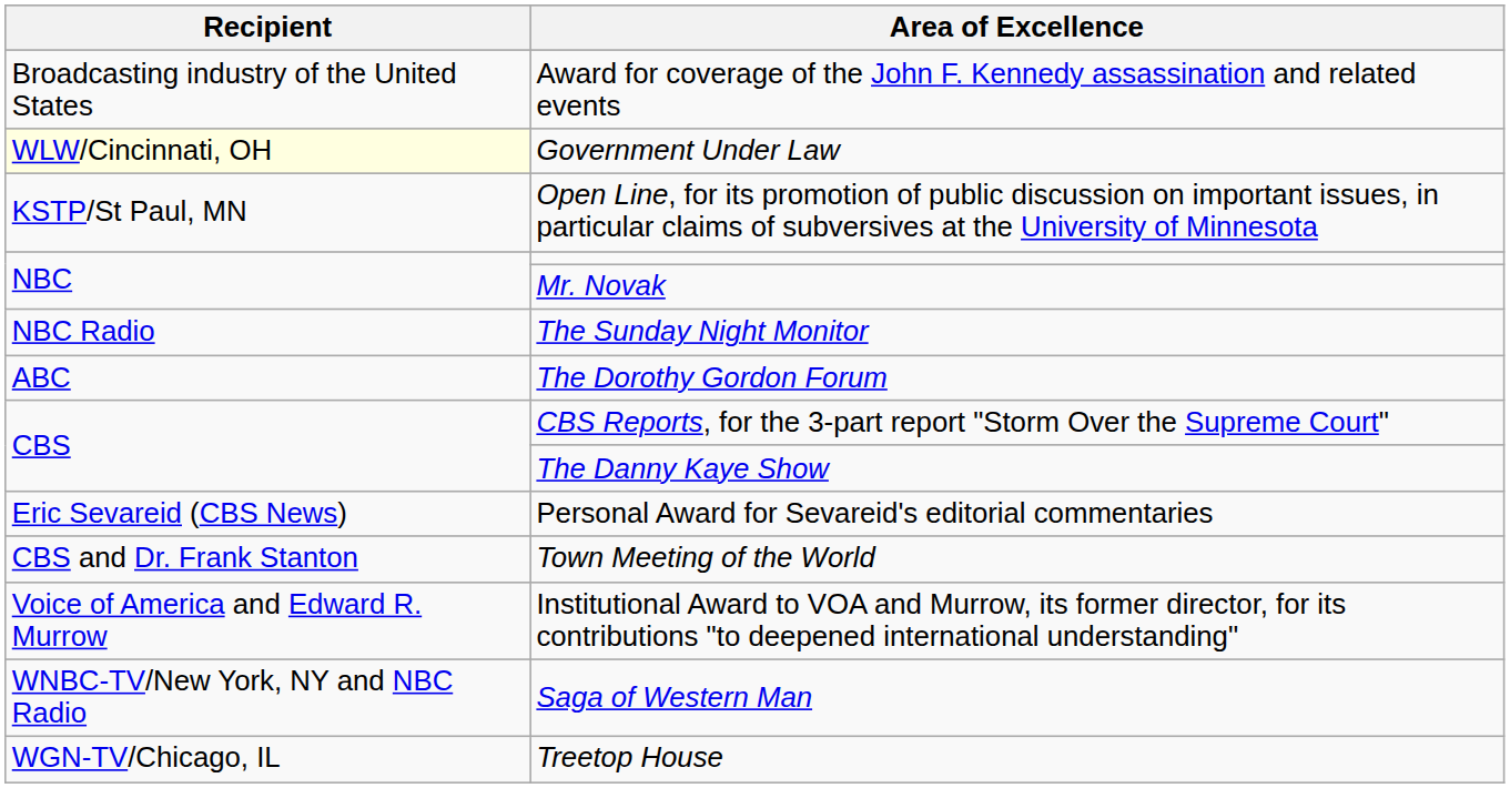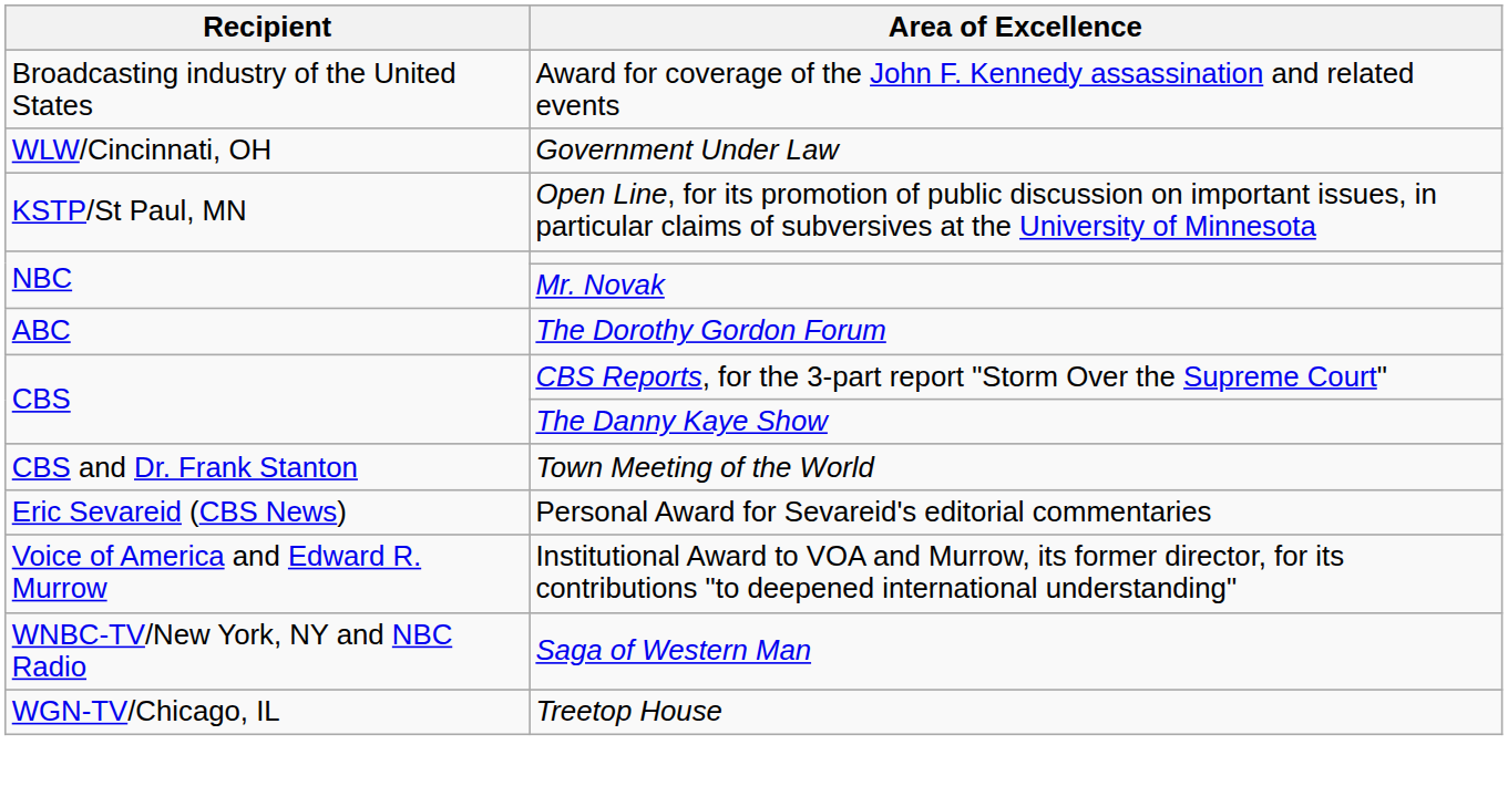Government Under Law | Recipient: lightyellow background -> no background
- row: NBC Radio | The Sunday Night Monitor
rows swapped: Town Meeting of the World <-> Personal Award for Sevareid's editorial commentaries
